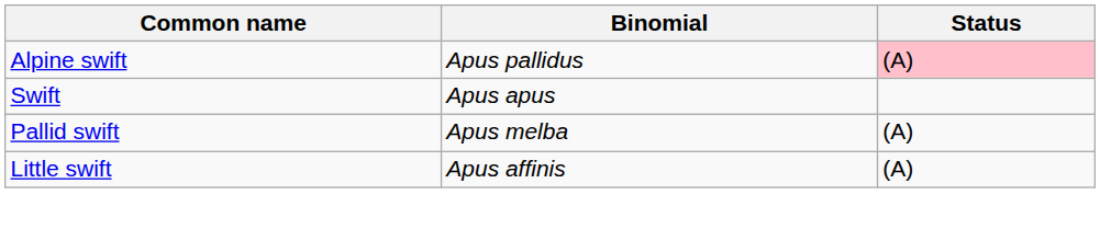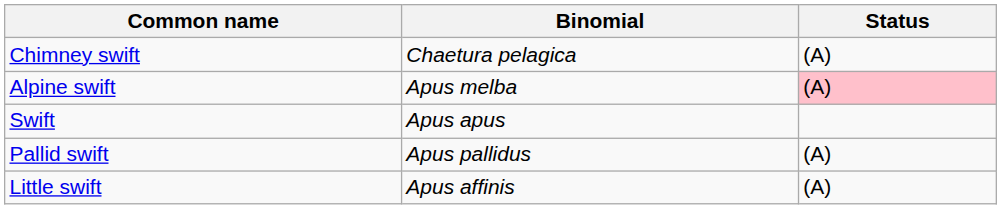+ row: Chimney swift | Chaetura pelagica | (A)
Alpine swift | Binomial: Apus pallidus -> Apus melba
Pallid swift | Binomial: Apus melba -> Apus pallidus
